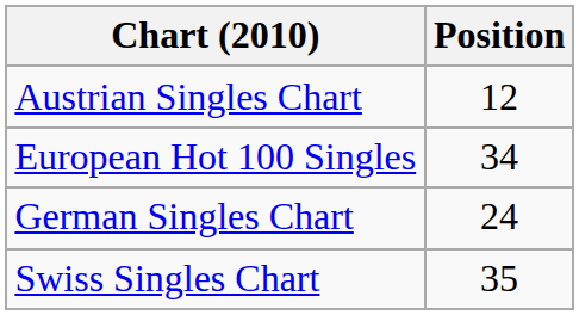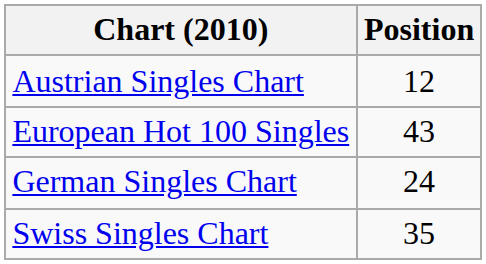European Hot 100 Singles | Position: 34 -> 43
